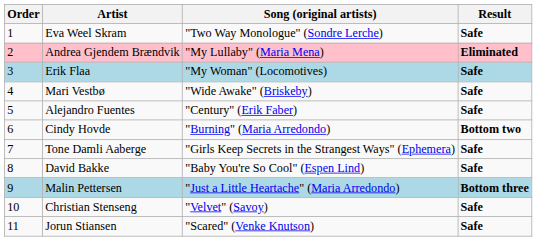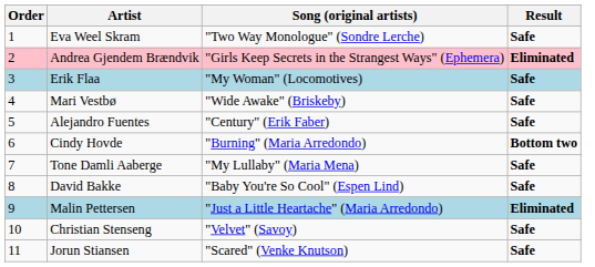Andrea Gjendem Brændvik | Song (original artists): "My Lullaby" (Maria Mena) -> "Girls Keep Secrets in the Strangest Ways" (Ephemera)
Tone Damli Aaberge | Song (original artists): "Girls Keep Secrets in the Strangest Ways" (Ephemera) -> "My Lullaby" (Maria Mena)
Malin Pettersen | Result: Bottom three -> Eliminated
